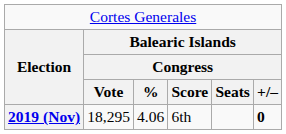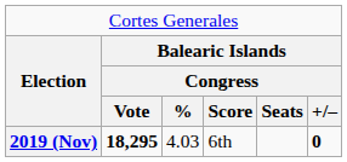2019 (Nov) | column 2: normal -> bold
2019 (Nov) | column 3: 4.06 -> 4.03
